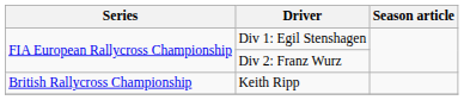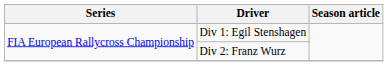- row: British Rallycross Championship | Keith Ripp
